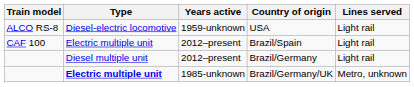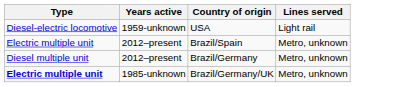- column: Train model | ALCO RS-8 | CAF 100
Brazil/Spain | Lines served: Light rail -> Metro, unknown
Brazil/Germany | Lines served: Light rail -> Metro, unknown
